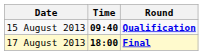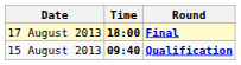rows swapped: 15 August 2013 <-> 17 August 2013
